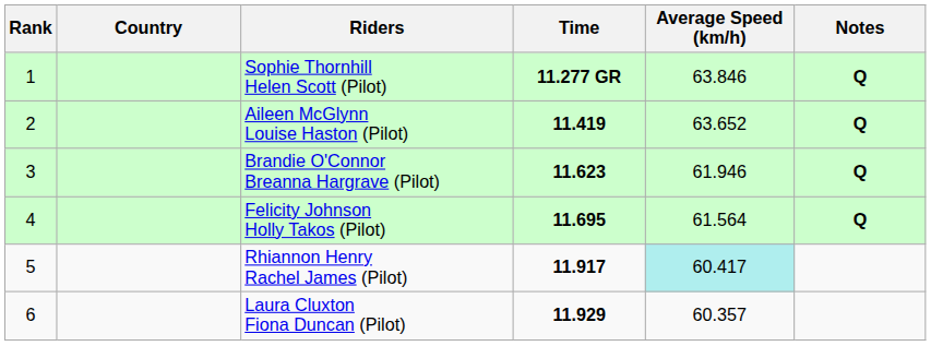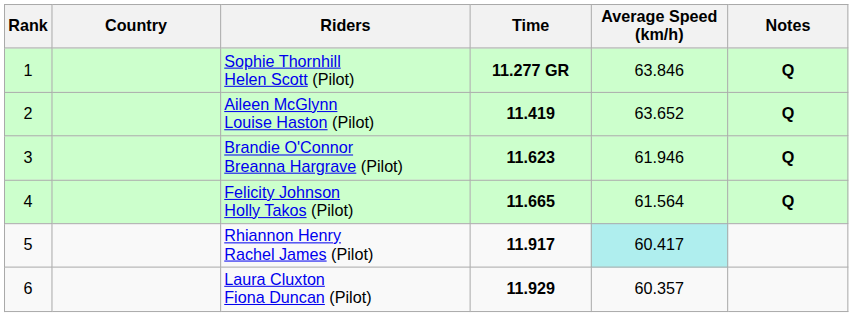Felicity Johnson Holly Takos (Pilot) | Time: 11.695 -> 11.665
